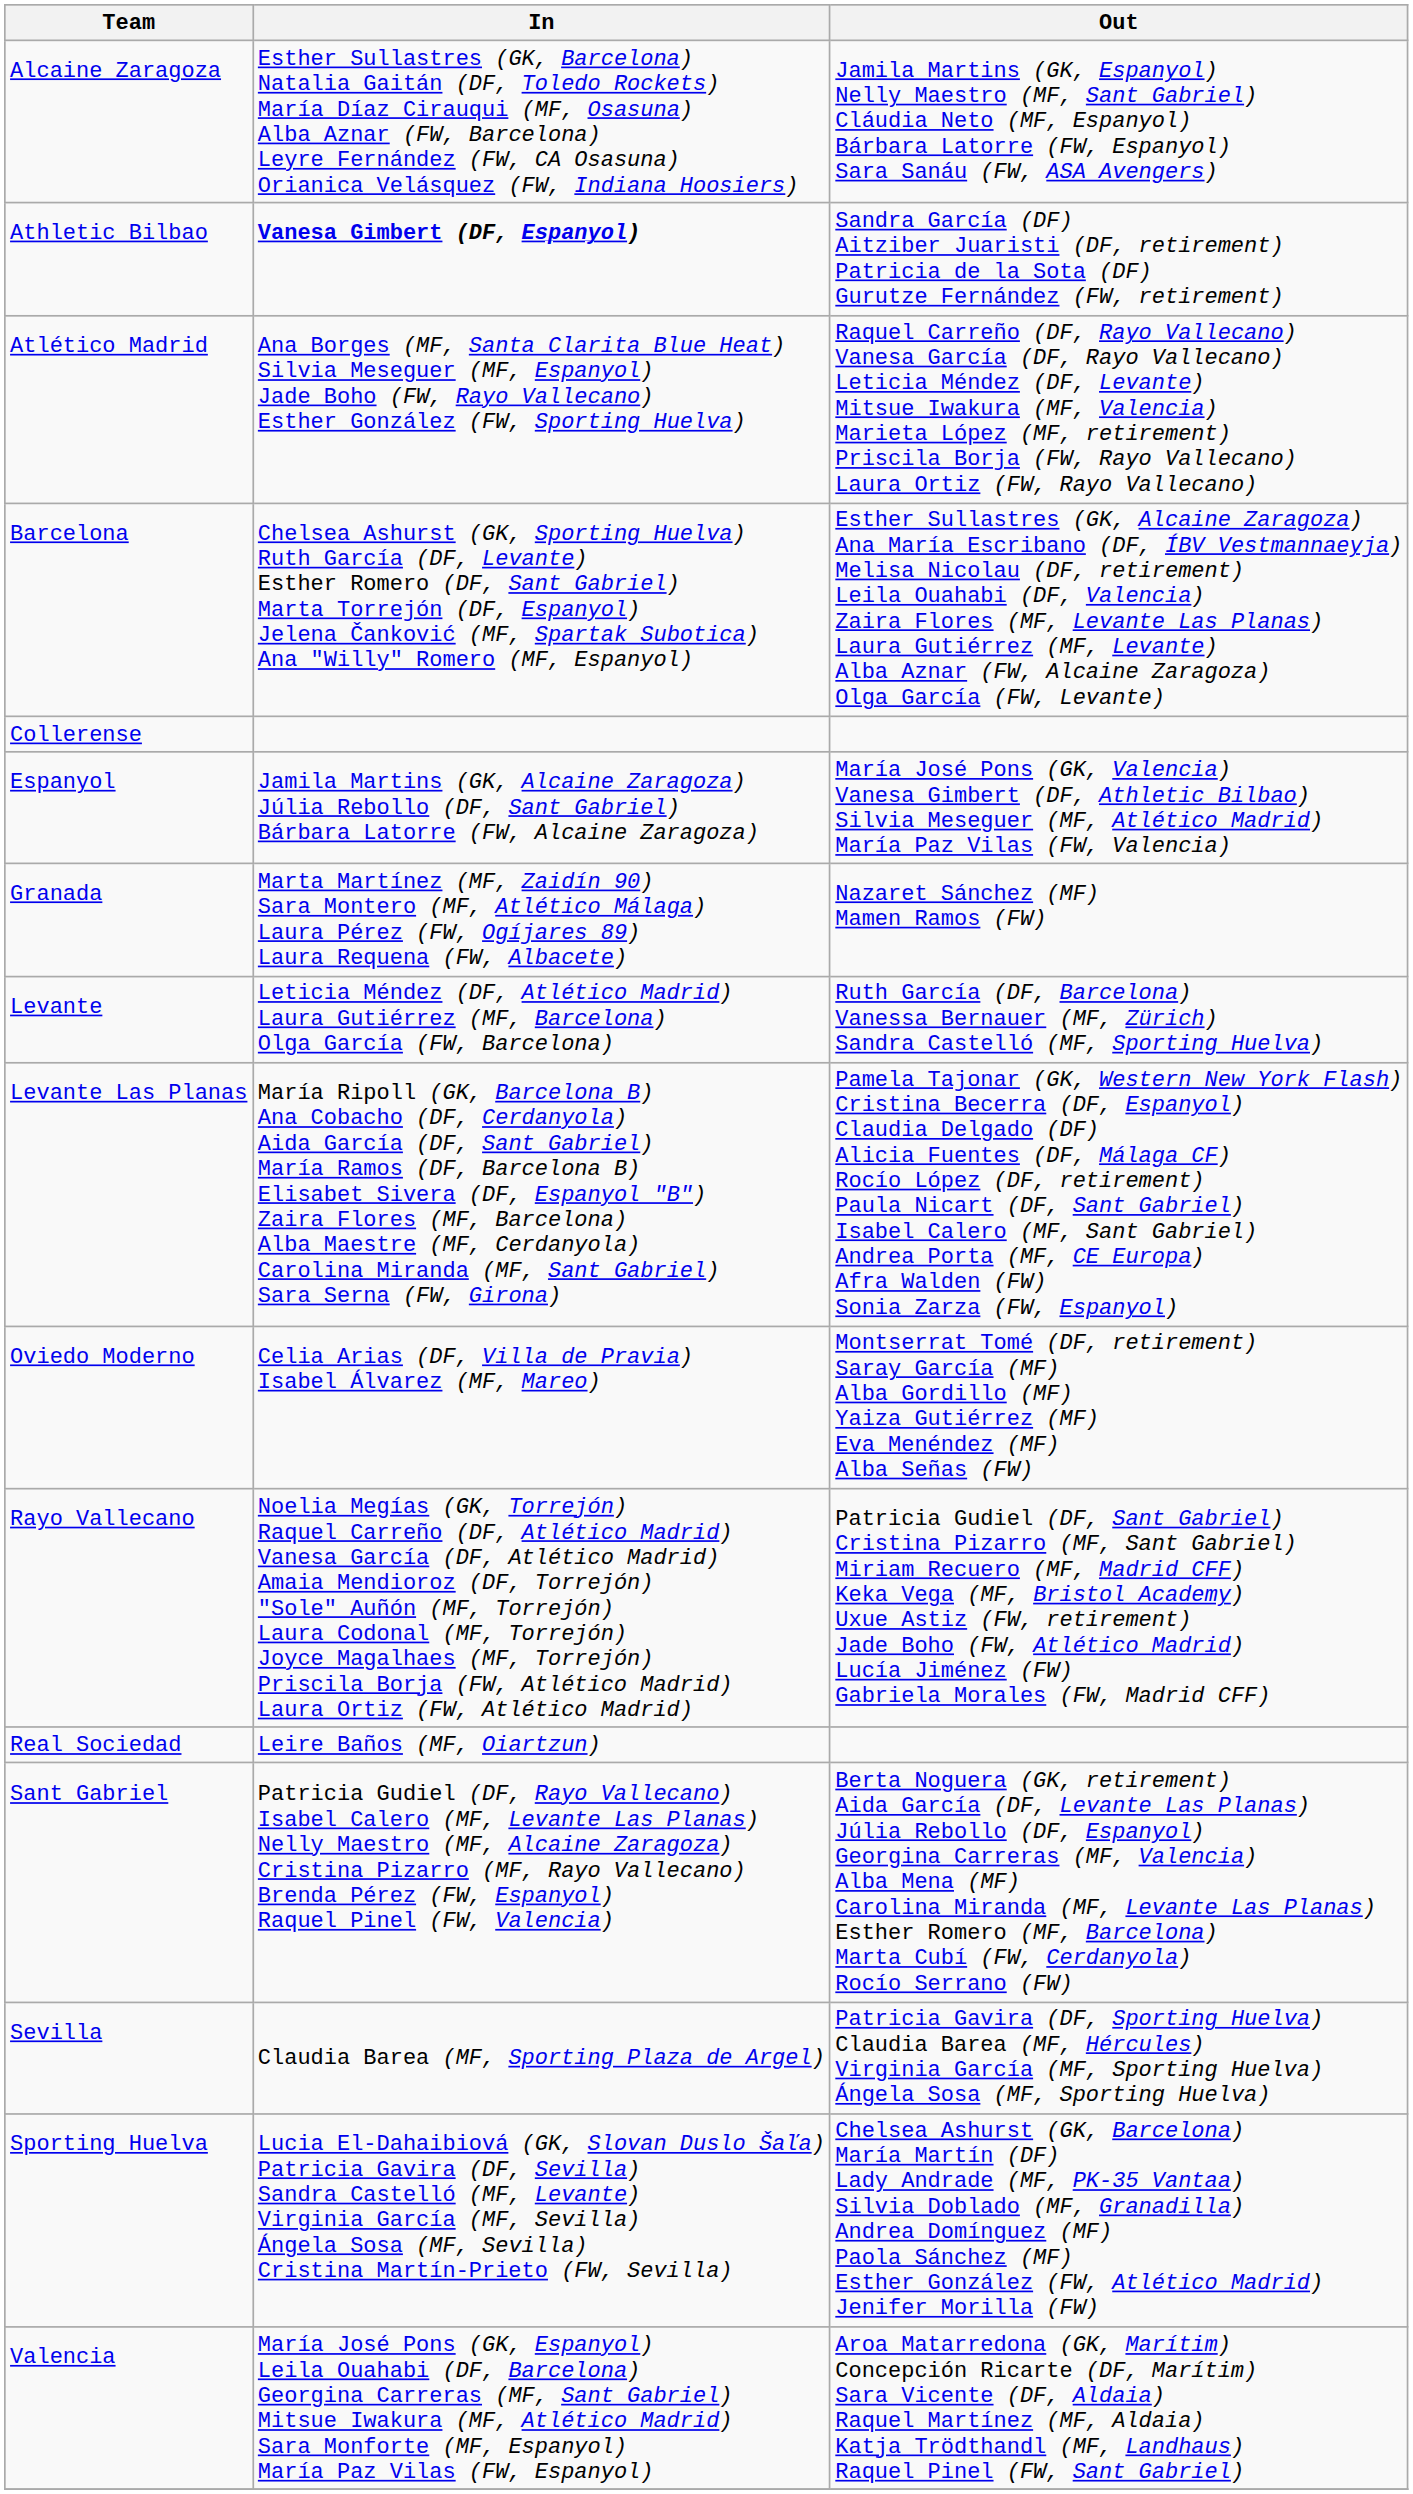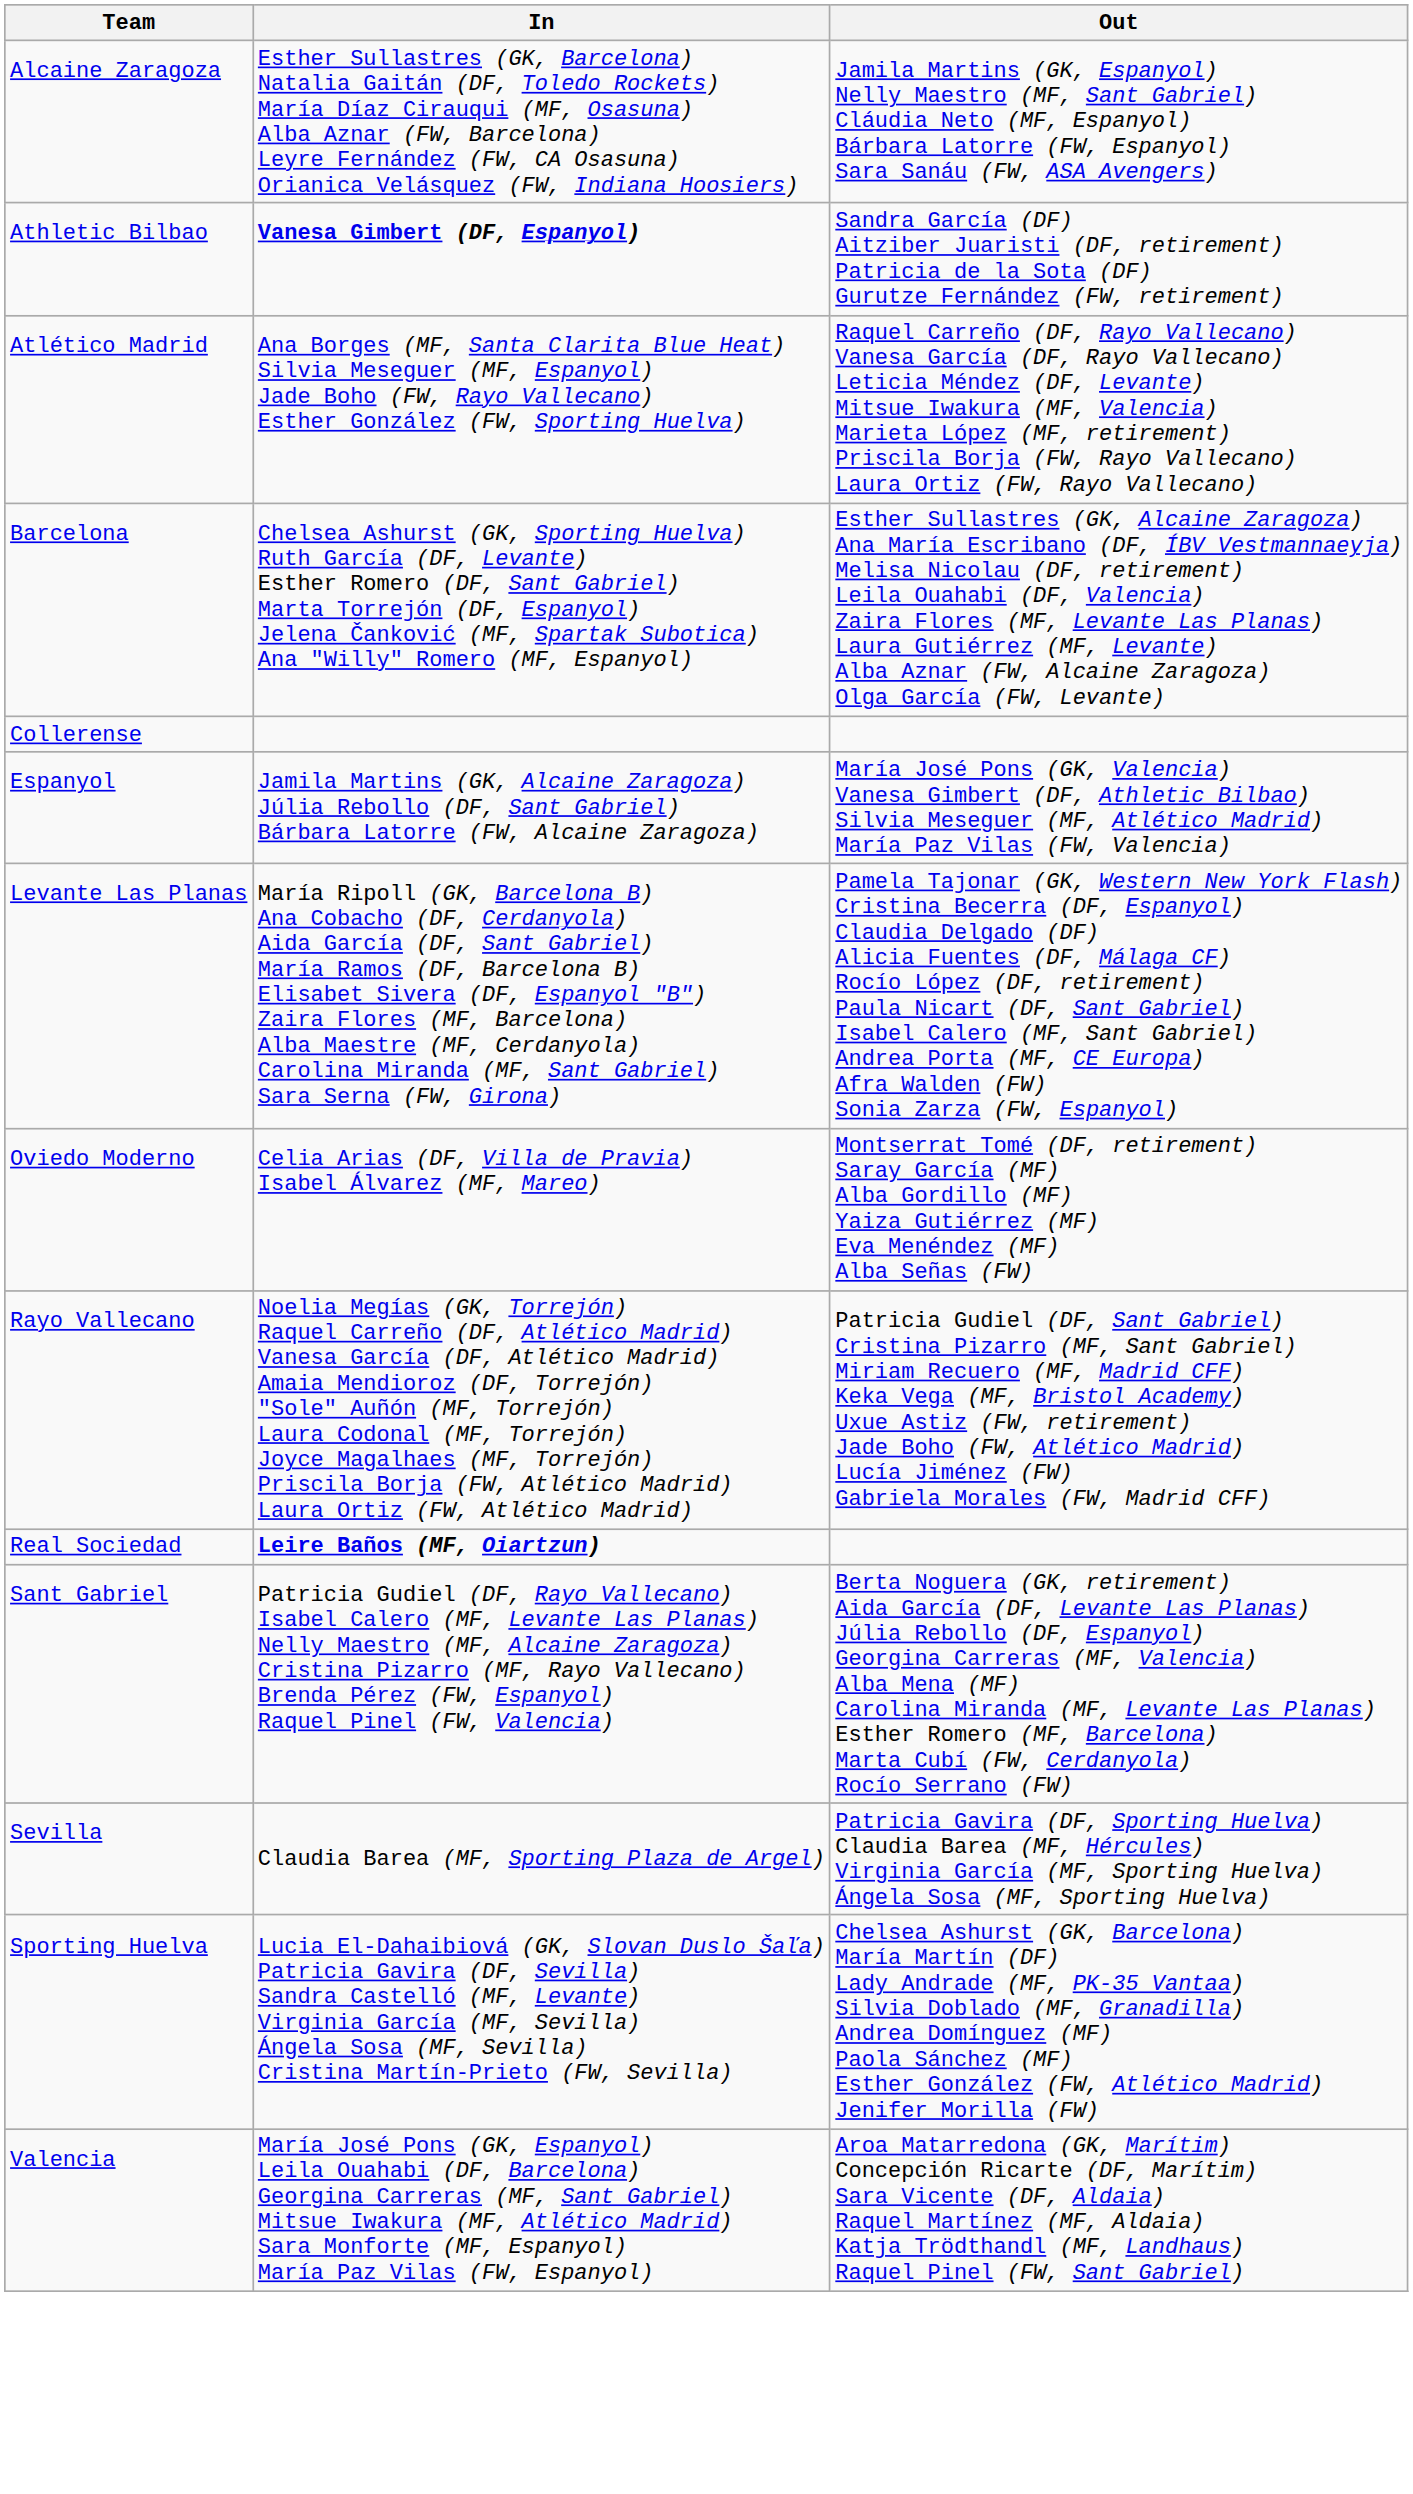- row: Granada | Marta Martínez (MF, Zaidín 90) Sara Montero (MF, Atlético Málaga) Laura Pérez (FW, Ogíjares 89) Laura Requena (FW, Albacete) | Nazaret Sánchez (MF) Mamen Ramos (FW)
- row: Levante | Leticia Méndez (DF, Atlético Madrid) Laura Gutiérrez (MF, Barcelona) Olga García (FW, Barcelona) | Ruth García (DF, Barcelona) Vanessa Bernauer (MF, Zürich) Sandra Castelló (MF, Sporting Huelva)
Real Sociedad | In: normal -> bold
